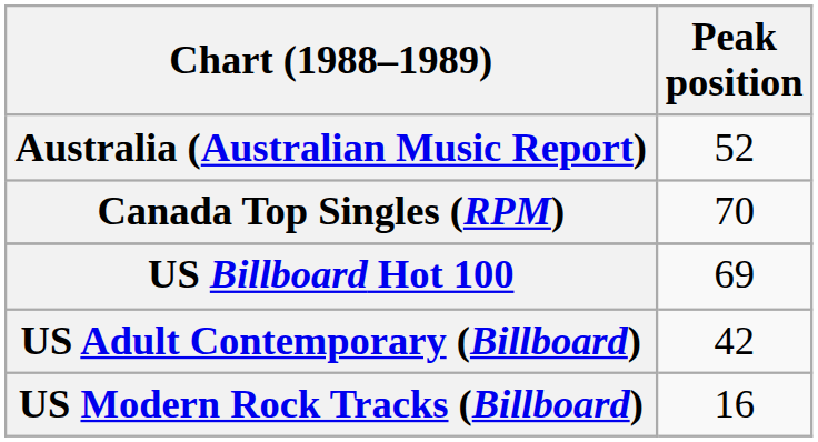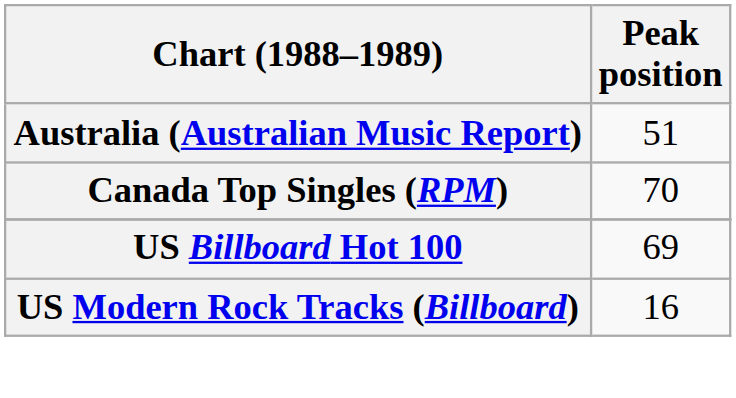Australia (Australian Music Report) | Peak position: 52 -> 51
- row: US Adult Contemporary (Billboard) | 42
